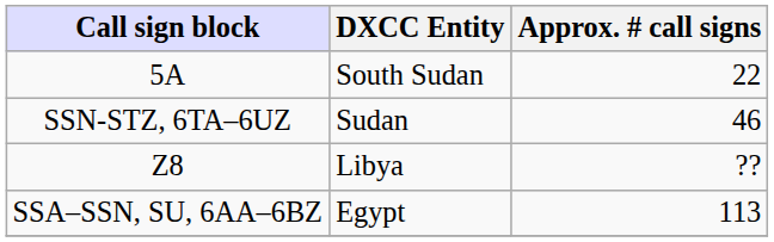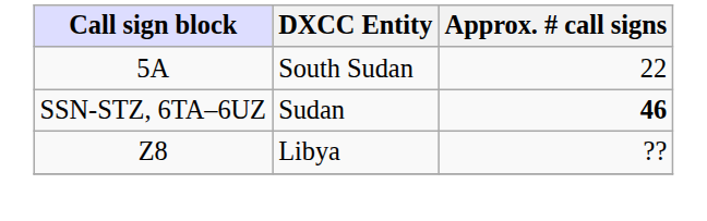SSN-STZ, 6TA–6UZ | Approx. # call signs: normal -> bold
- row: SSA–SSN, SU, 6AA–6BZ | Egypt | 113
